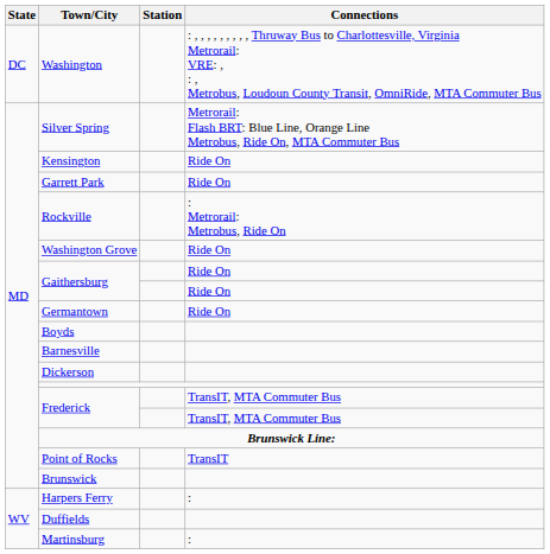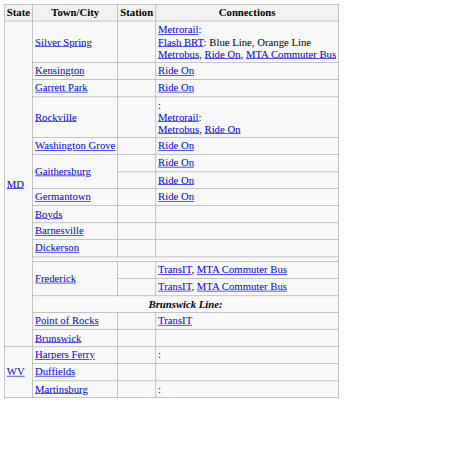- row: DC | Washington | : , , , , , , , , , Thruway Bus to Charlottesville, Virginia Metrorail: VRE: , : , Metrobus, Loudoun County Transit, OmniRide, MTA Commuter Bus
